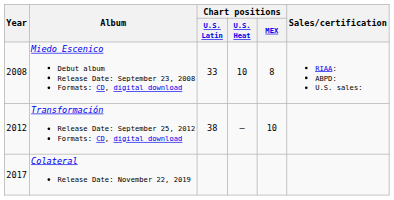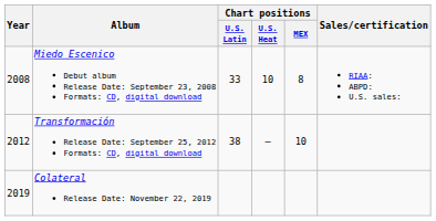Colateral Release Date: November 22, 2019 | Year: 2017 -> 2019
